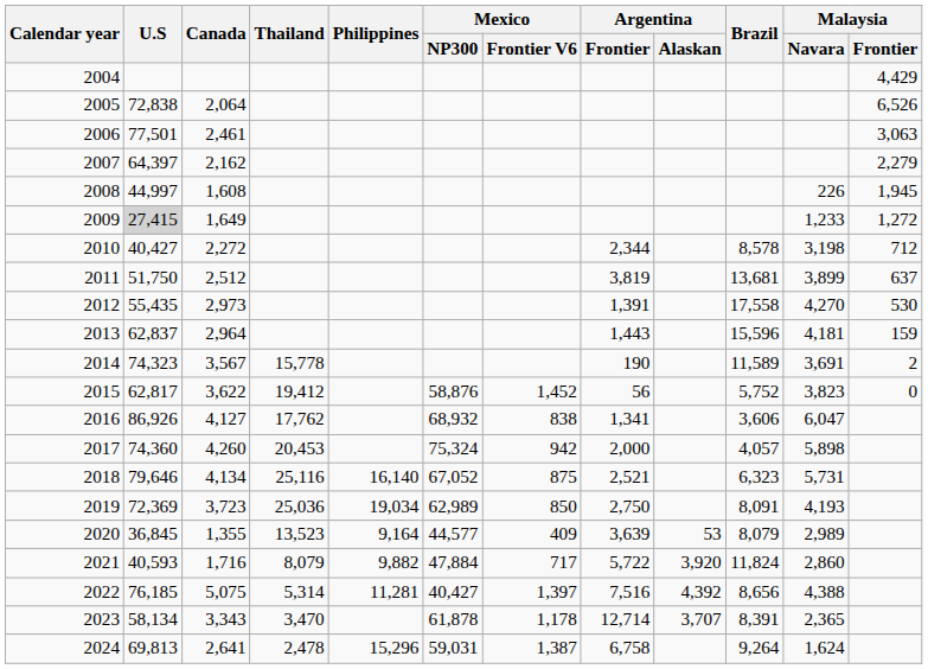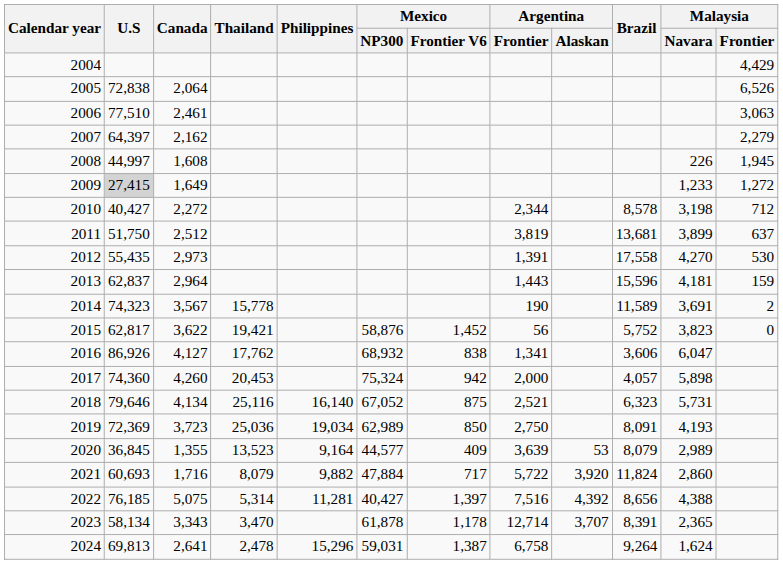2006 | U.S: 77,501 -> 77,510
2015 | Thailand: 19,412 -> 19,421
2021 | U.S: 40,593 -> 60,693
